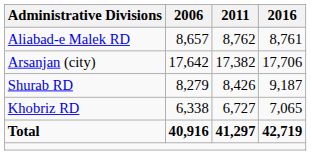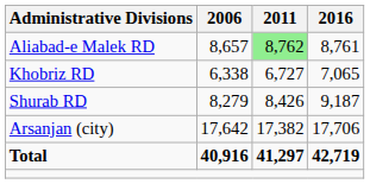Aliabad-e Malek RD | 2011: no background -> lightgreen background
rows swapped: Khobriz RD <-> Arsanjan (city)
